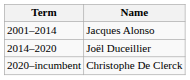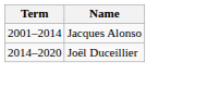- row: 2020–incumbent | Christophe De Clerck
